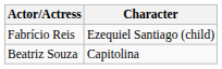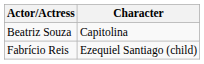rows swapped: Beatriz Souza <-> Fabrício Reis
